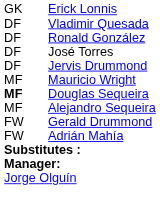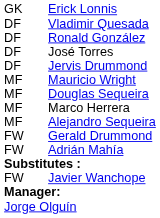Douglas Sequeira | column 1: bold -> normal
+ row: MF | Marco Herrera
+ row: FW | Javier Wanchope
